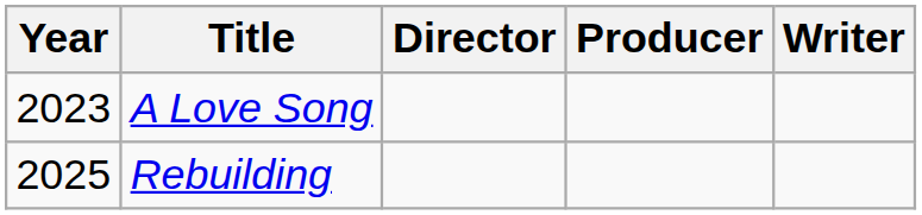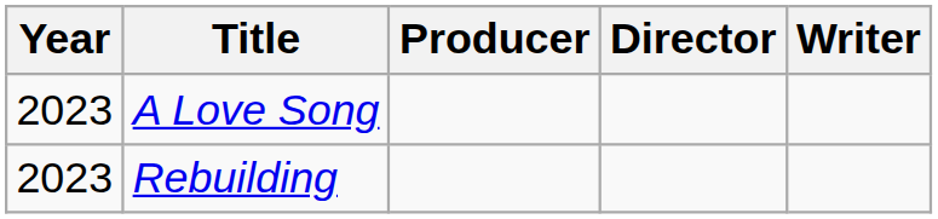columns swapped: Director <-> Producer
Rebuilding | Year: 2025 -> 2023
